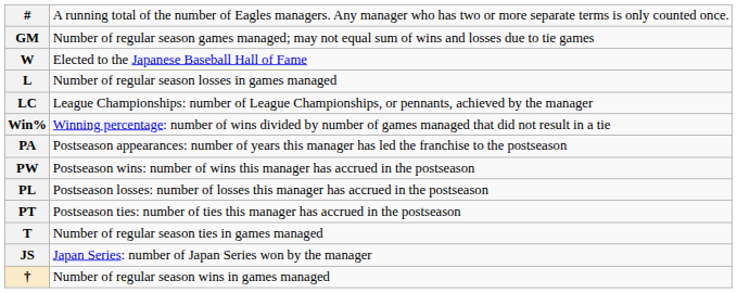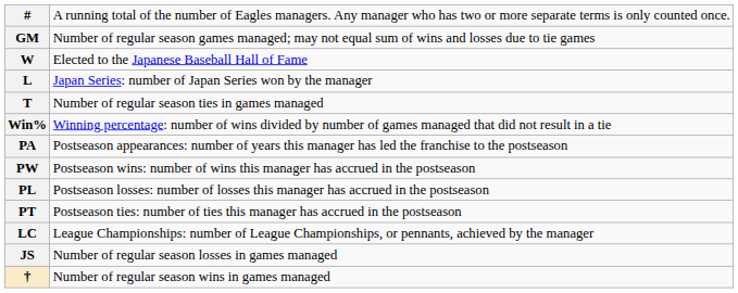L | column 2: Number of regular season losses in games managed -> Japan Series: number of Japan Series won by the manager
rows swapped: T <-> LC
JS | column 2: Japan Series: number of Japan Series won by the manager -> Number of regular season losses in games managed
